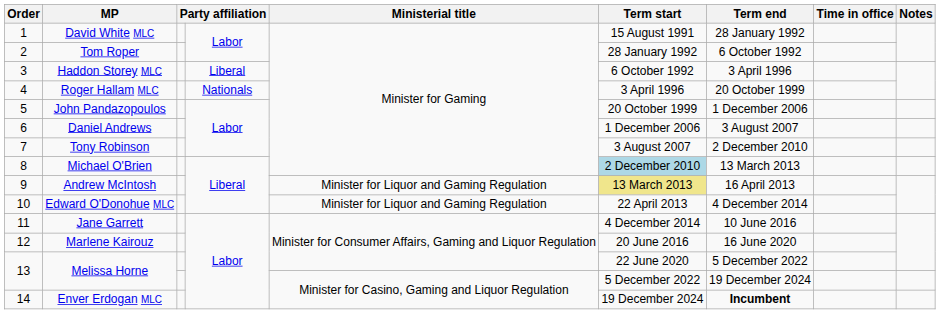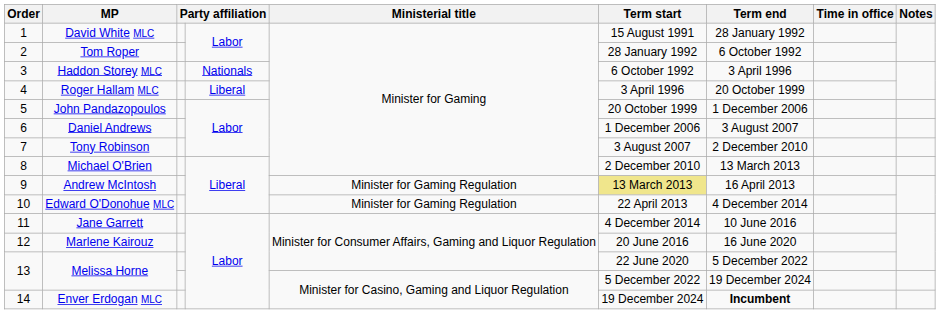Haddon Storey MLC | column 4: Liberal -> Nationals
Roger Hallam MLC | column 4: Nationals -> Liberal
Michael O'Brien | Term start: lightblue background -> no background
Andrew McIntosh | Ministerial title: Minister for Liquor and Gaming Regulation -> Minister for Gaming Regulation
Edward O'Donohue MLC | Ministerial title: Minister for Liquor and Gaming Regulation -> Minister for Gaming Regulation
